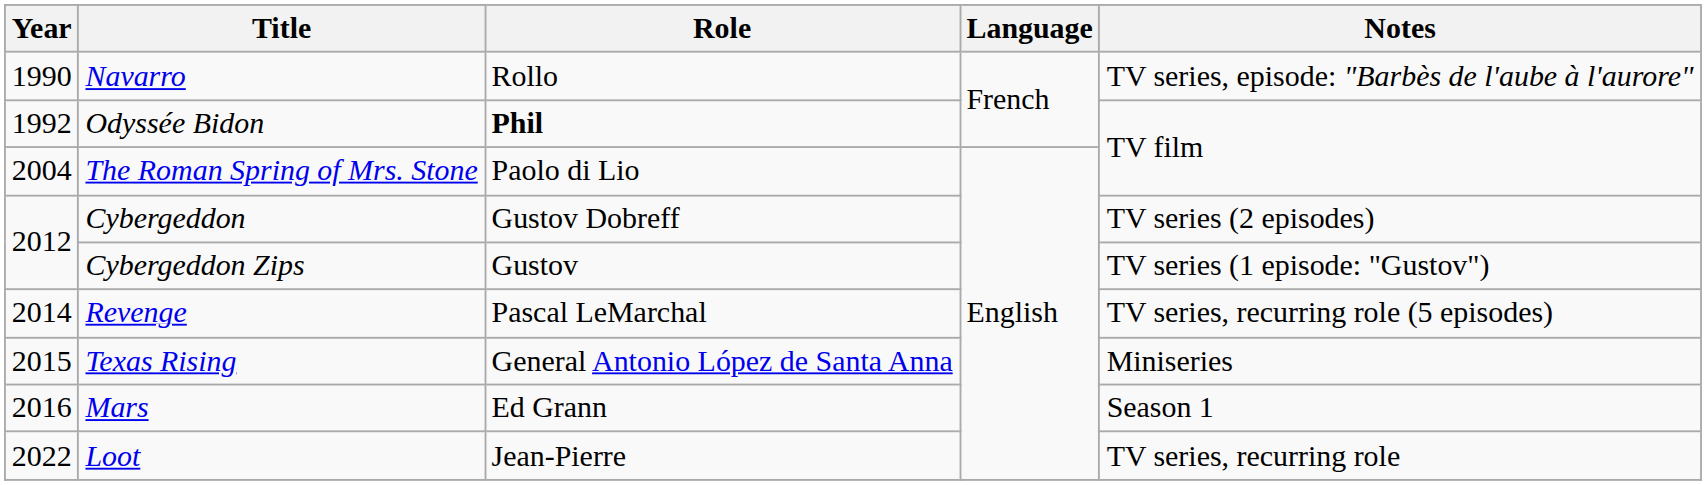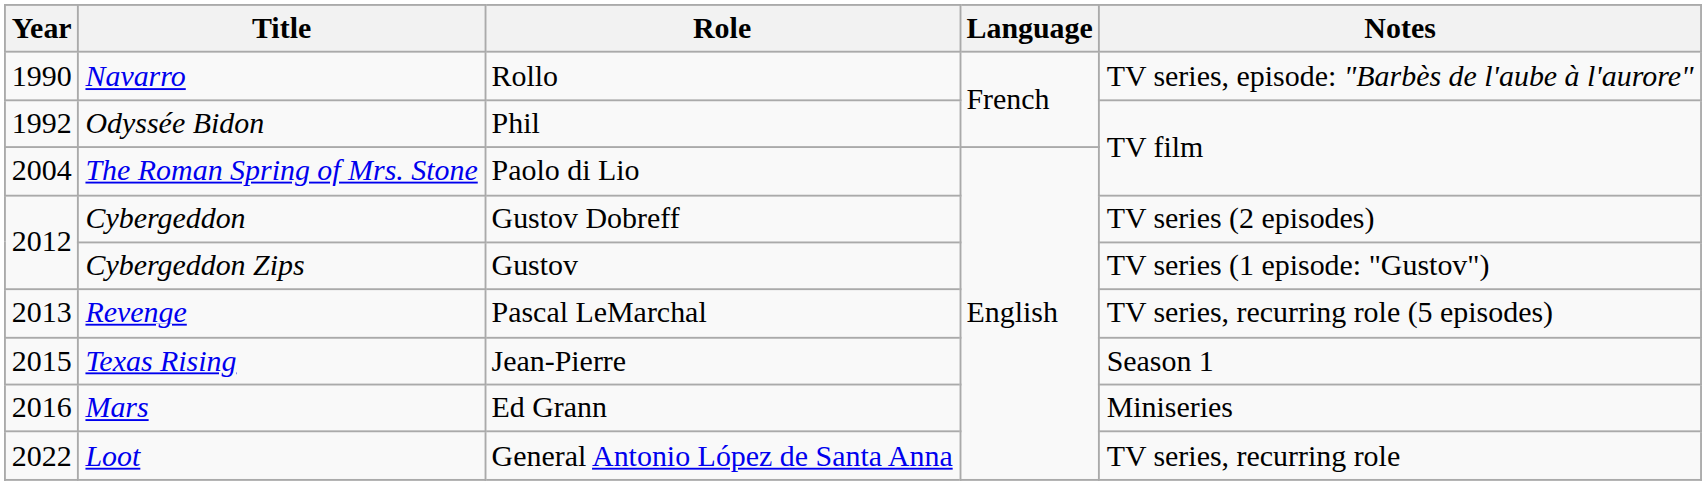Odyssée Bidon | Role: bold -> normal
Revenge | Year: 2014 -> 2013
Texas Rising | Role: General Antonio López de Santa Anna -> Jean-Pierre
Texas Rising | Notes: Miniseries -> Season 1
Mars | Notes: Season 1 -> Miniseries
Loot | Role: Jean-Pierre -> General Antonio López de Santa Anna
